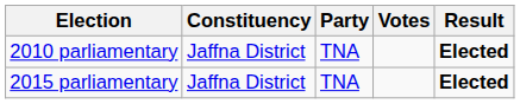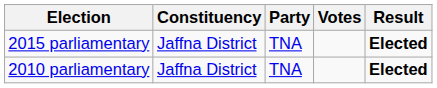rows swapped: 2010 parliamentary <-> 2015 parliamentary
